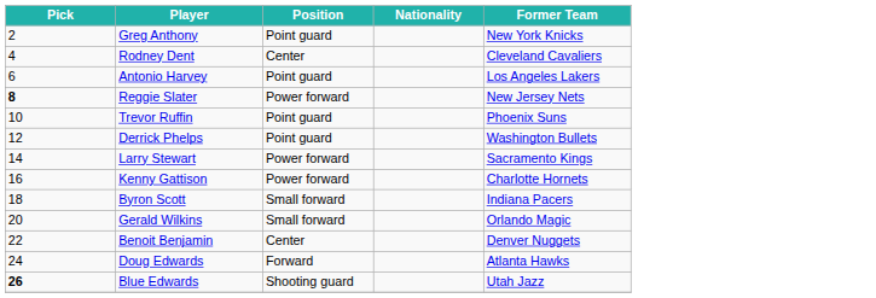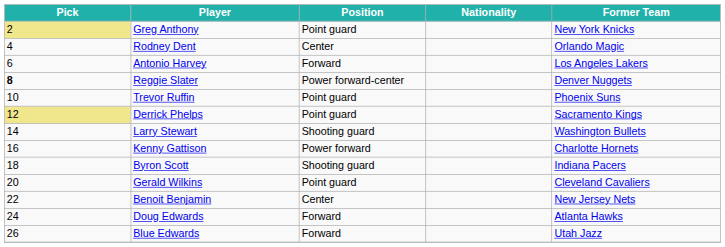Greg Anthony | Pick: no background -> khaki background
Rodney Dent | Former Team: Cleveland Cavaliers -> Orlando Magic
Antonio Harvey | Position: Point guard -> Forward
Reggie Slater | Position: Power forward -> Power forward-center
Reggie Slater | Former Team: New Jersey Nets -> Denver Nuggets
Derrick Phelps | Pick: no background -> khaki background
Derrick Phelps | Former Team: Washington Bullets -> Sacramento Kings
Larry Stewart | Position: Power forward -> Shooting guard
Larry Stewart | Former Team: Sacramento Kings -> Washington Bullets
Byron Scott | Position: Small forward -> Shooting guard
Gerald Wilkins | Position: Small forward -> Point guard
Gerald Wilkins | Former Team: Orlando Magic -> Cleveland Cavaliers
Benoit Benjamin | Former Team: Denver Nuggets -> New Jersey Nets
Blue Edwards | Pick: bold -> normal
Blue Edwards | Position: Shooting guard -> Forward
